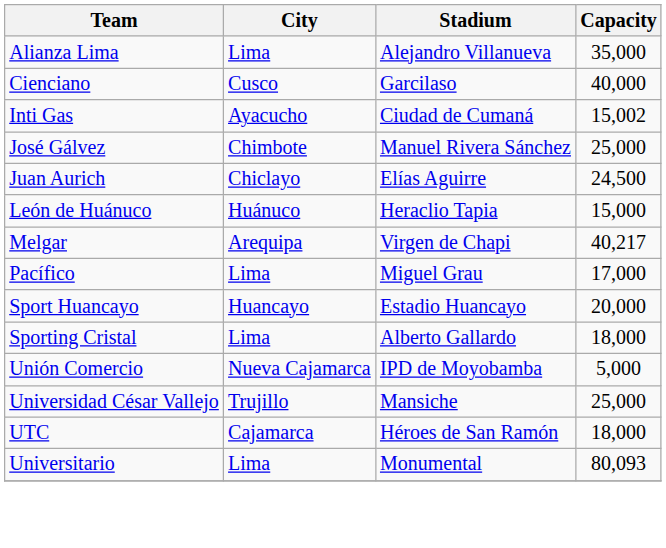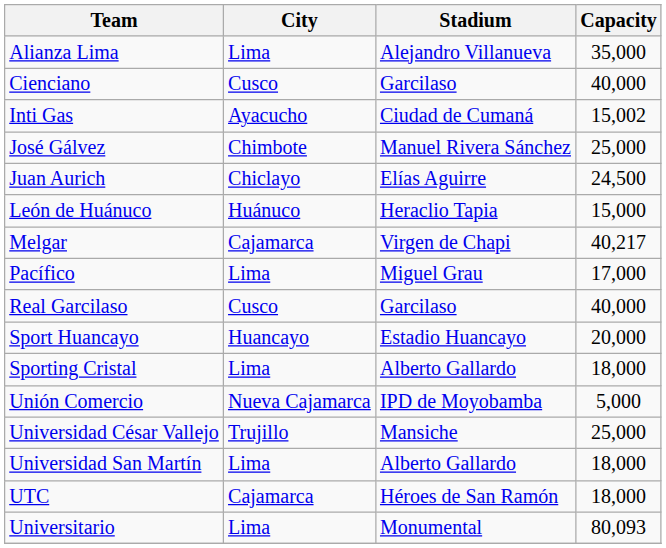Melgar | City: Arequipa -> Cajamarca
+ row: Real Garcilaso | Cusco | Garcilaso | 40,000
+ row: Universidad San Martín | Lima | Alberto Gallardo | 18,000
